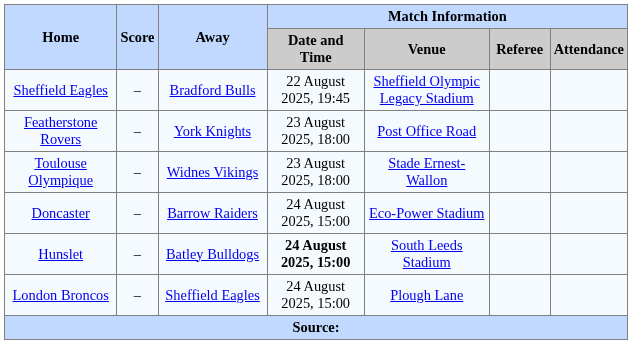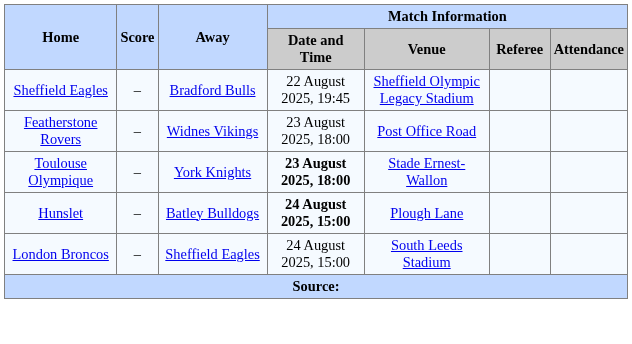Featherstone Rovers | Away: York Knights -> Widnes Vikings
Toulouse Olympique | Away: Widnes Vikings -> York Knights
Toulouse Olympique | Match Information / Date and Time: normal -> bold
- row: Doncaster | – | Barrow Raiders | 24 August 2025, 15:00 | Eco-Power Stadium
Hunslet | Match Information / Venue: South Leeds Stadium -> Plough Lane
London Broncos | Match Information / Venue: Plough Lane -> South Leeds Stadium
